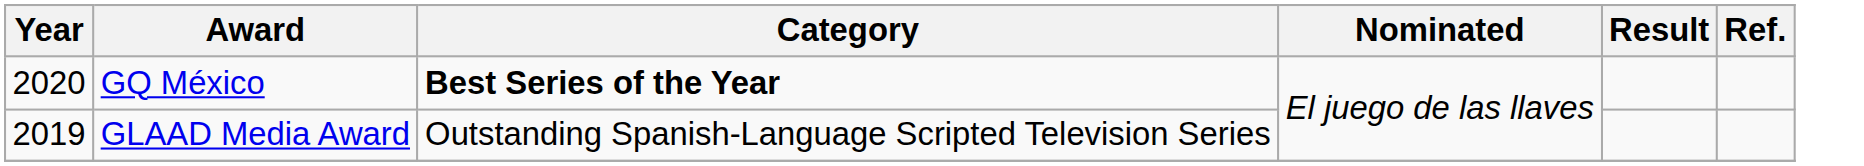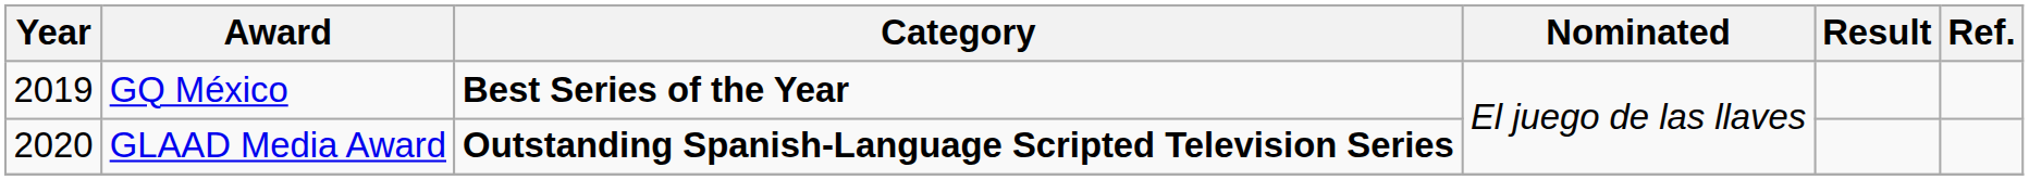GQ México | Year: 2020 -> 2019
GLAAD Media Award | Year: 2019 -> 2020
GLAAD Media Award | Category: normal -> bold
